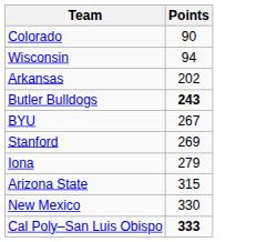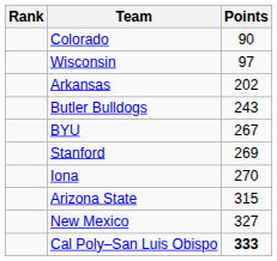+ column: Rank
Wisconsin | Points: 94 -> 97
Butler Bulldogs | Points: bold -> normal
Iona | Points: 279 -> 270
New Mexico | Points: 330 -> 327
